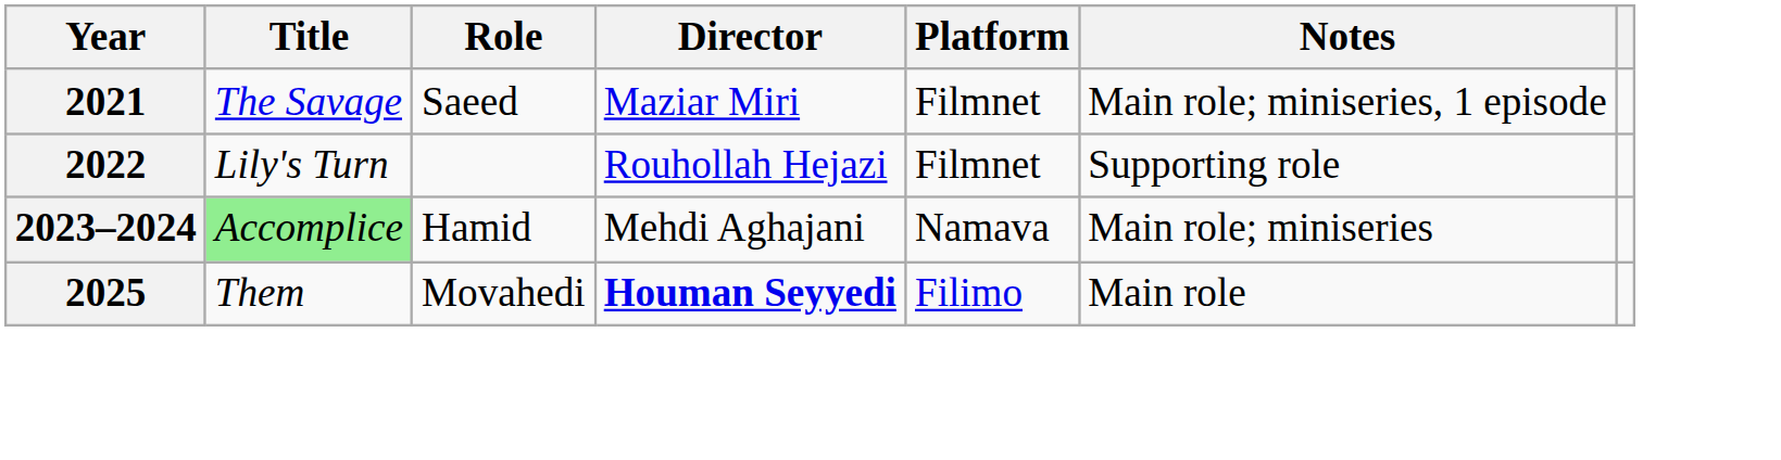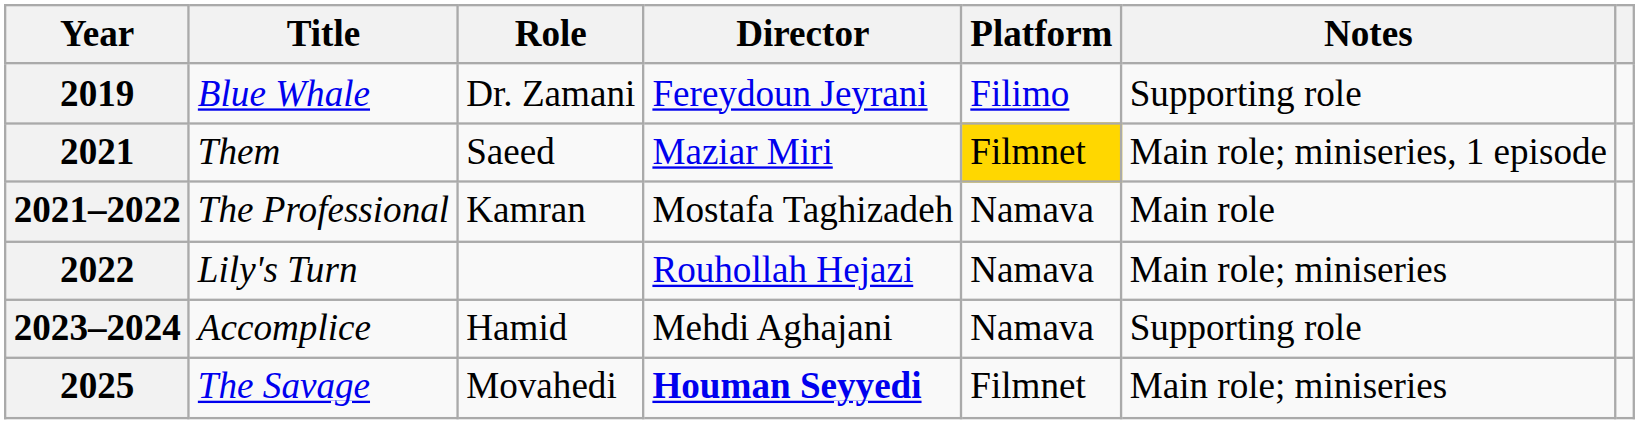+ row: 2019 | Blue Whale | Dr. Zamani | Fereydoun Jeyrani | Filimo | Supporting role
2021 | Title: The Savage -> Them
2021 | Platform: no background -> gold background
+ row: 2021–2022 | The Professional | Kamran | Mostafa Taghizadeh | Namava | Main role
2022 | Platform: Filmnet -> Namava
2022 | Notes: Supporting role -> Main role; miniseries
2023–2024 | Title: lightgreen background -> no background
2023–2024 | Notes: Main role; miniseries -> Supporting role
2025 | Title: Them -> The Savage
2025 | Platform: Filimo -> Filmnet
2025 | Notes: Main role -> Main role; miniseries
